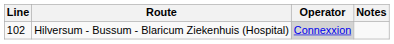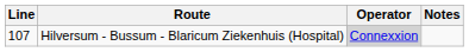Hilversum - Bussum - Blaricum Ziekenhuis (Hospital) | Line: 102 -> 107
